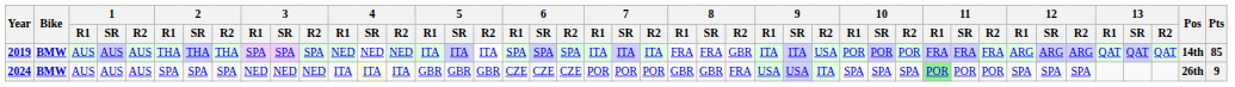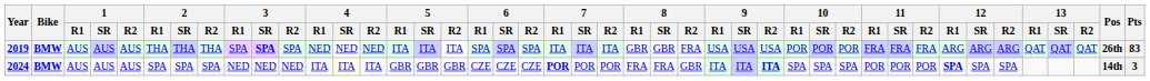2019 | 3 / SR: normal -> bold
2019 | 8 / R1: FRA -> GBR
2019 | 8 / SR: FRA -> GBR
2019 | 8 / R2: GBR -> FRA
2019 | 9 / R1: ITA -> USA
2019 | 9 / SR: ITA -> USA
2019 | Pos: 14th -> 26th
2019 | Pts: 85 -> 83
2024 | 7 / R1: normal -> bold
2024 | 8 / R1: GBR -> FRA
2024 | 8 / SR: GBR -> FRA
2024 | 8 / R2: FRA -> GBR
2024 | 9 / R1: USA -> ITA
2024 | 9 / SR: USA -> ITA
2024 | 9 / R2: normal -> bold
2024 | 11 / R1: lightgreen background -> no background
2024 | 12 / R1: normal -> bold
2024 | Pos: 26th -> 14th
2024 | Pts: 9 -> 3
